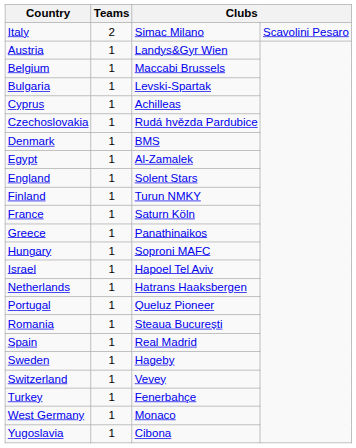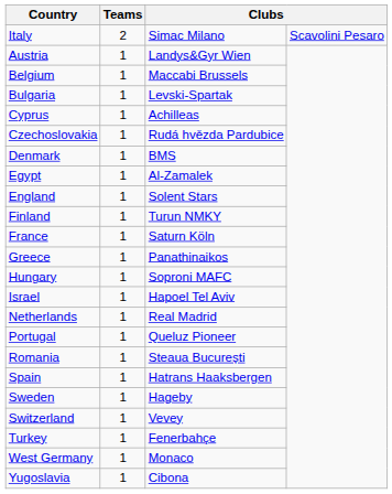Netherlands | column 3: Hatrans Haaksbergen -> Real Madrid
Spain | column 3: Real Madrid -> Hatrans Haaksbergen
